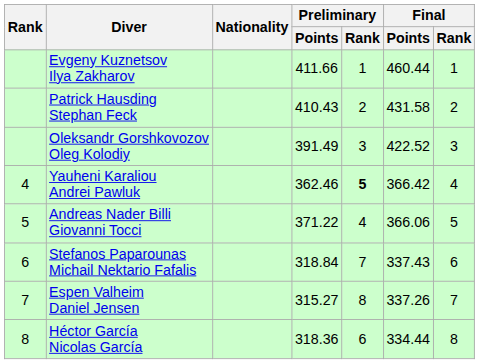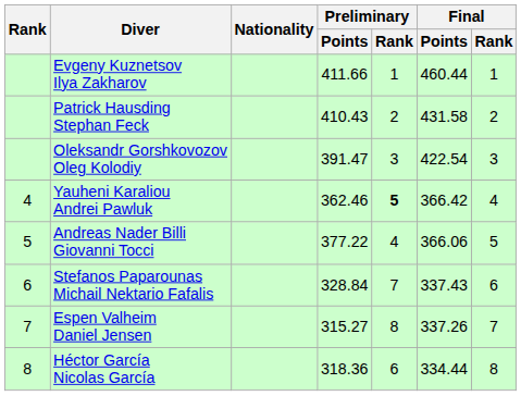Oleksandr Gorshkovozov Oleg Kolodiy | Preliminary / Points: 391.49 -> 391.47
Oleksandr Gorshkovozov Oleg Kolodiy | Final / Points: 422.52 -> 422.54
Andreas Nader Billi Giovanni Tocci | Preliminary / Points: 371.22 -> 377.22
Stefanos Paparounas Michail Nektario Fafalis | Preliminary / Points: 318.84 -> 328.84
